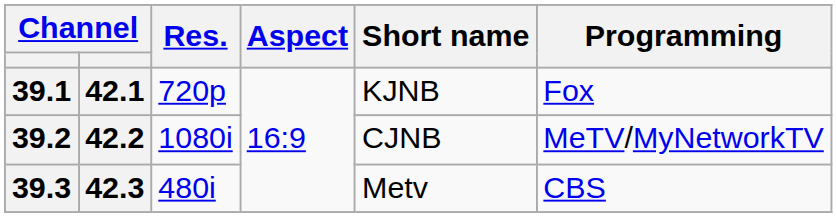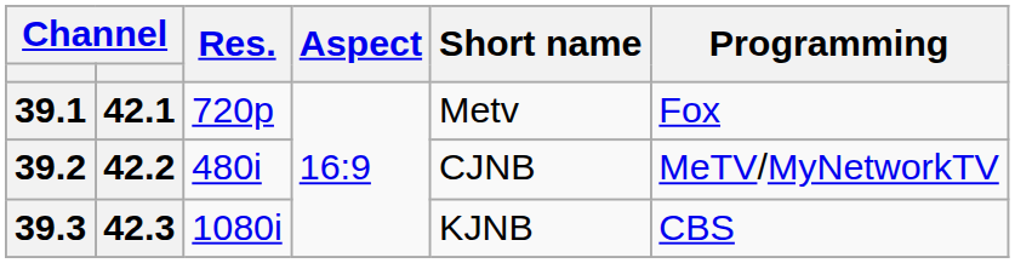39.1 | Short name: KJNB -> Metv
39.2 | Res.: 1080i -> 480i
39.3 | Res.: 480i -> 1080i
39.3 | Short name: Metv -> KJNB
